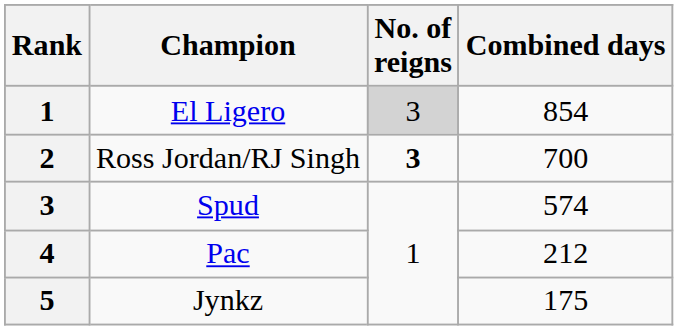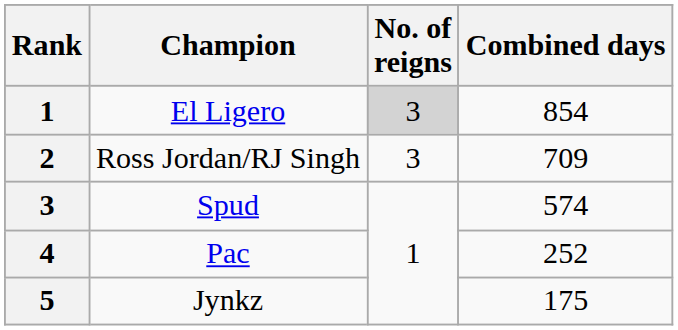Ross Jordan/RJ Singh | No. of reigns: bold -> normal
Ross Jordan/RJ Singh | Combined days: 700 -> 709
Pac | Combined days: 212 -> 252
